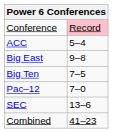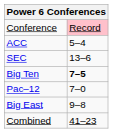rows swapped: Big East <-> SEC
Big Ten | column 2: normal -> bold
